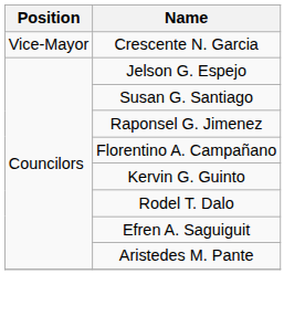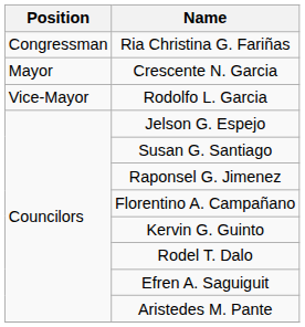+ row: Congressman | Ria Christina G. Fariñas
Crescente N. Garcia | Position: Vice-Mayor -> Mayor
+ row: Vice-Mayor | Rodolfo L. Garcia
